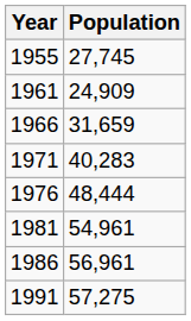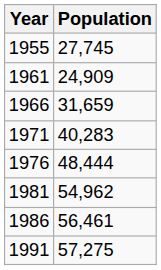1981 | Population: 54,961 -> 54,962
1986 | Population: 56,961 -> 56,461
